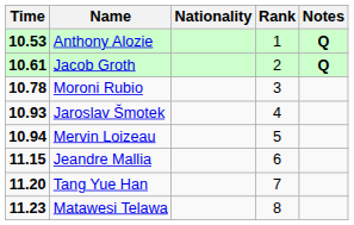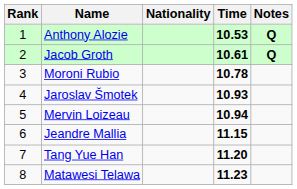columns swapped: Rank <-> Time
